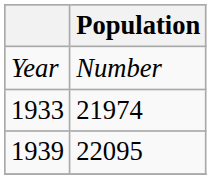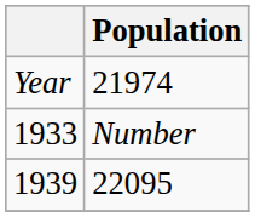Year | column 2: Number -> 21974
1933 | column 2: 21974 -> Number
